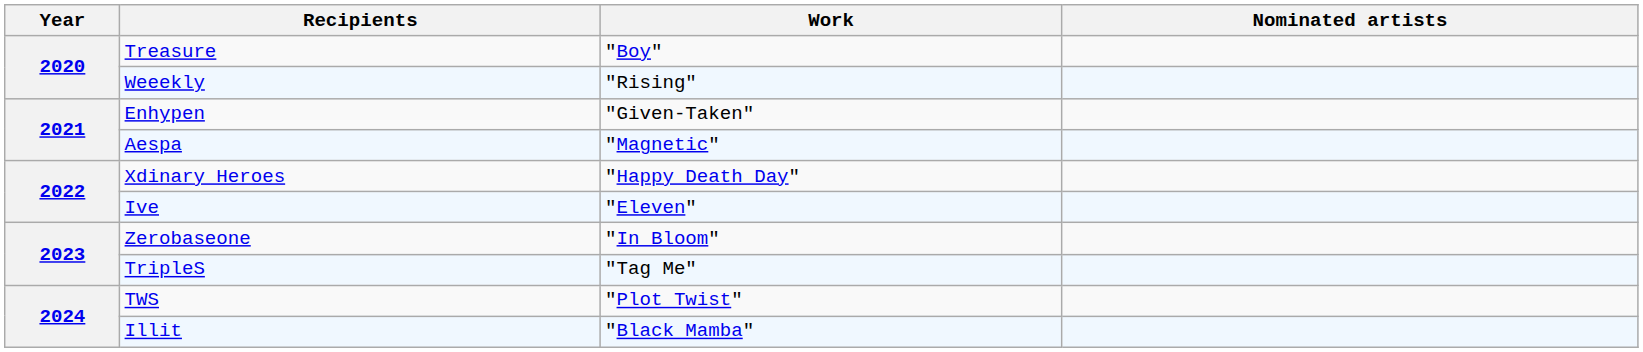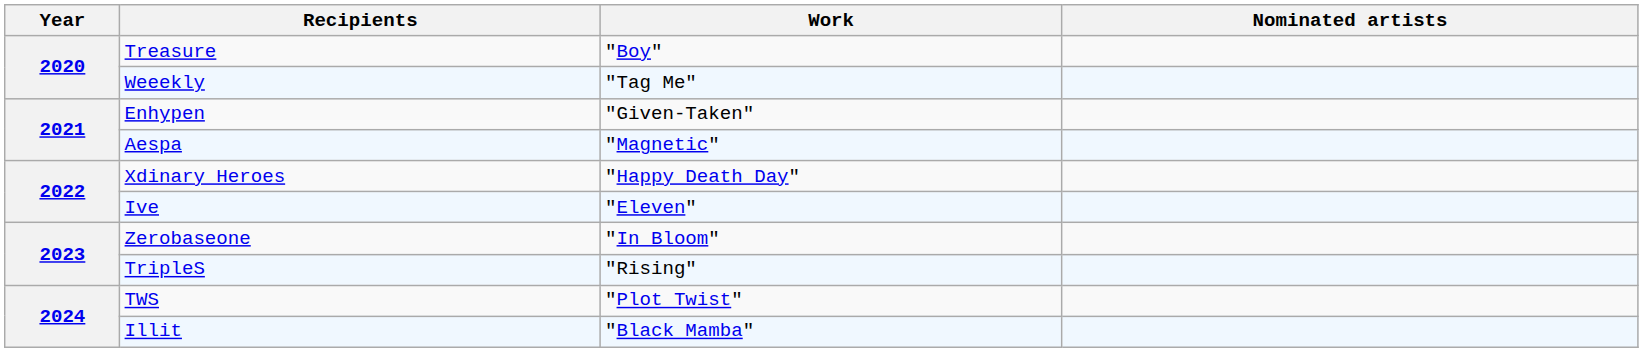Weeekly | Work: "Rising" -> "Tag Me"
TripleS | Work: "Tag Me" -> "Rising"
